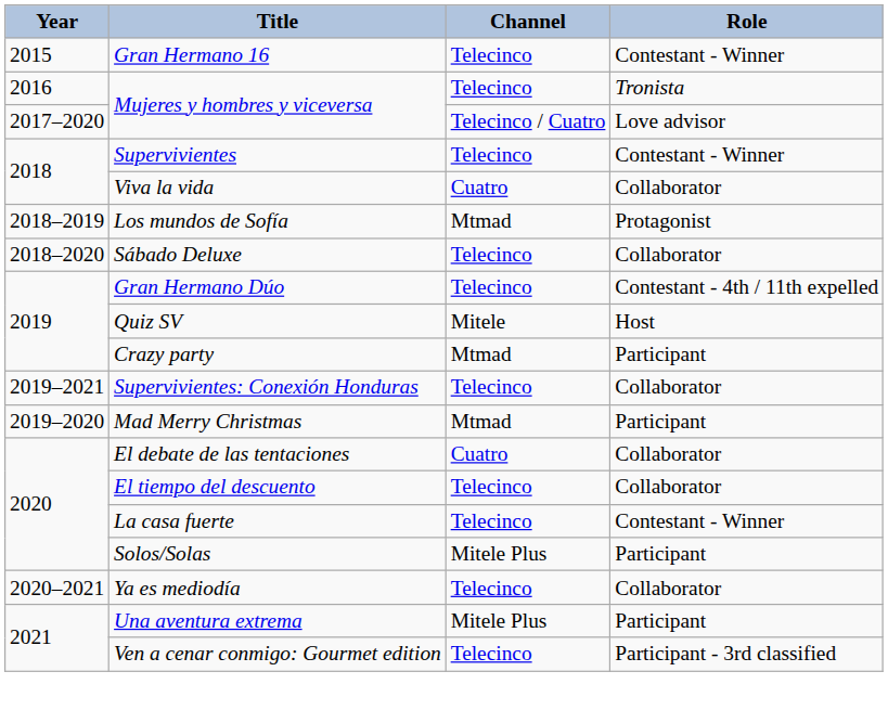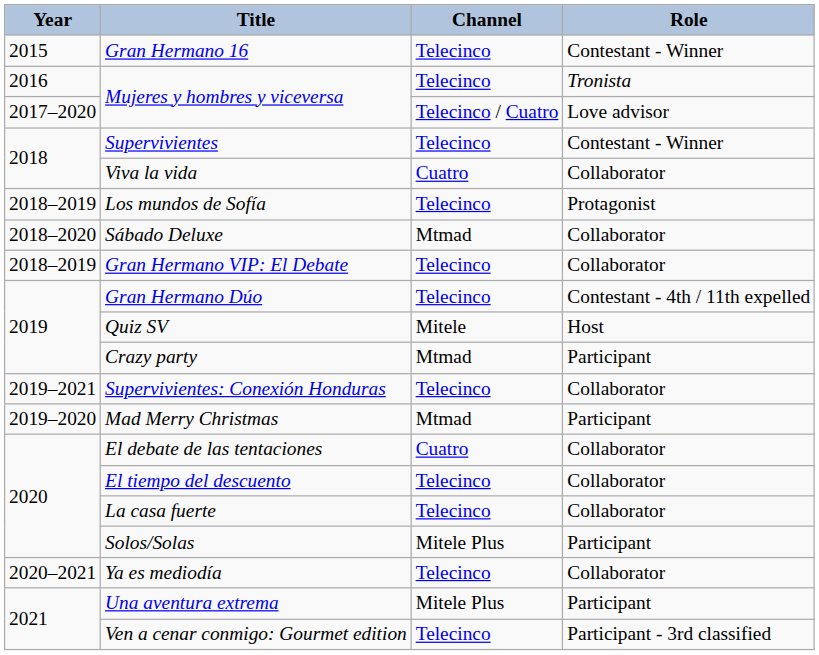Los mundos de Sofía | Channel: Mtmad -> Telecinco
Sábado Deluxe | Channel: Telecinco -> Mtmad
+ row: 2018–2019 | Gran Hermano VIP: El Debate | Telecinco | Collaborator
La casa fuerte | Role: Contestant - Winner -> Collaborator
